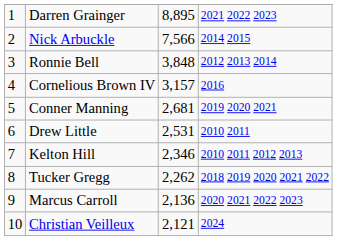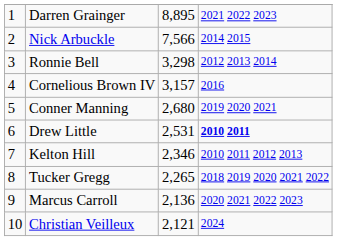Ronnie Bell | column 3: 3,848 -> 3,298
Conner Manning | column 3: 2,681 -> 2,680
Drew Little | column 4: normal -> bold
Tucker Gregg | column 3: 2,262 -> 2,265
